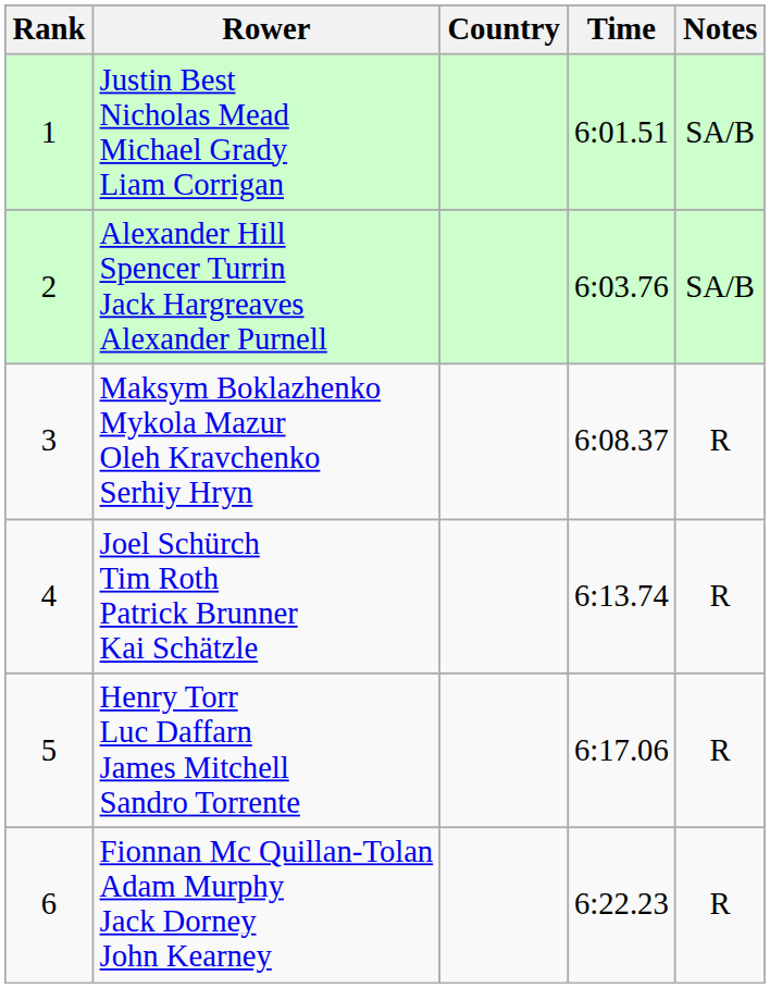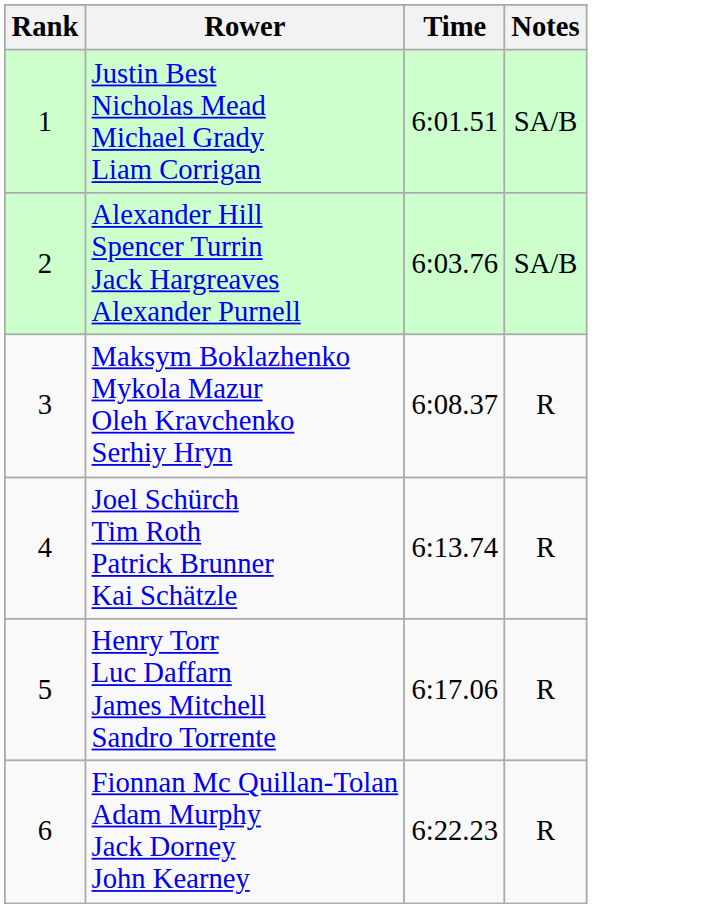- column: Country
